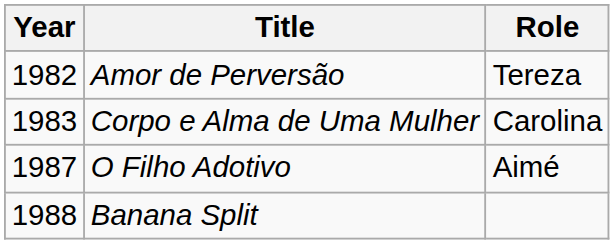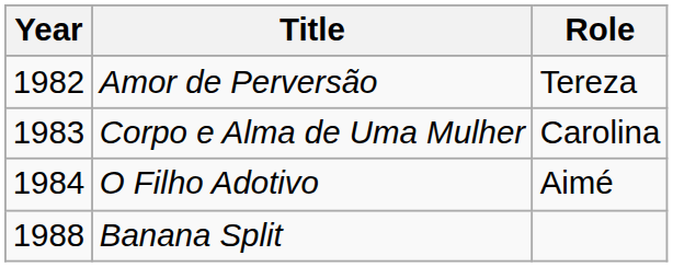O Filho Adotivo | Year: 1987 -> 1984
